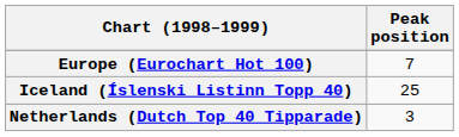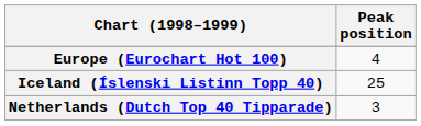Europe (Eurochart Hot 100) | Peak position: 7 -> 4
